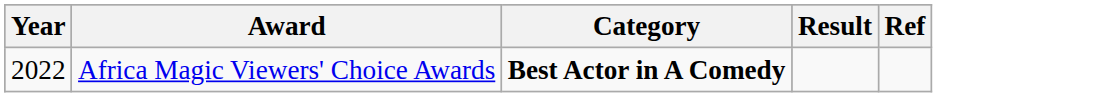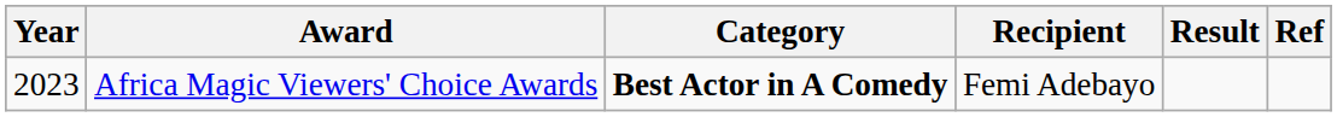+ column: Recipient | Femi Adebayo
Africa Magic Viewers' Choice Awards | Year: 2022 -> 2023
